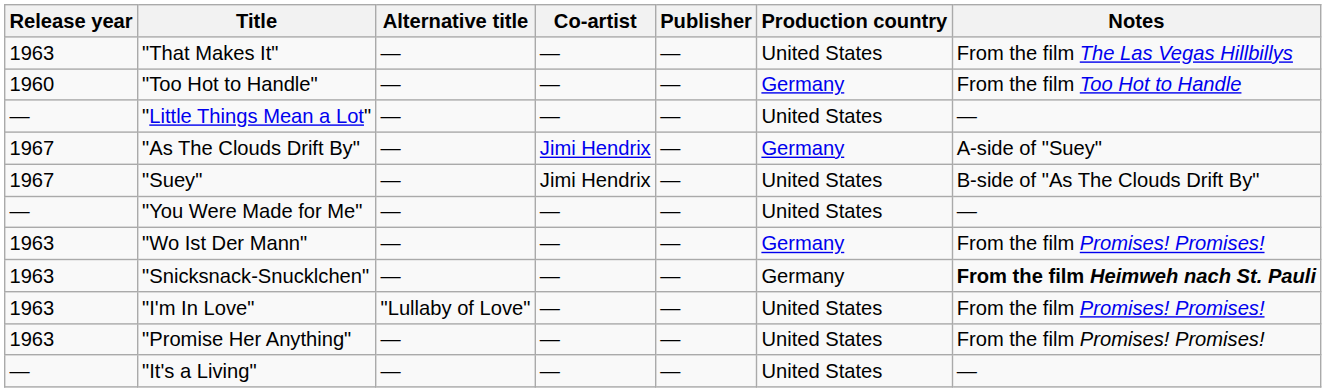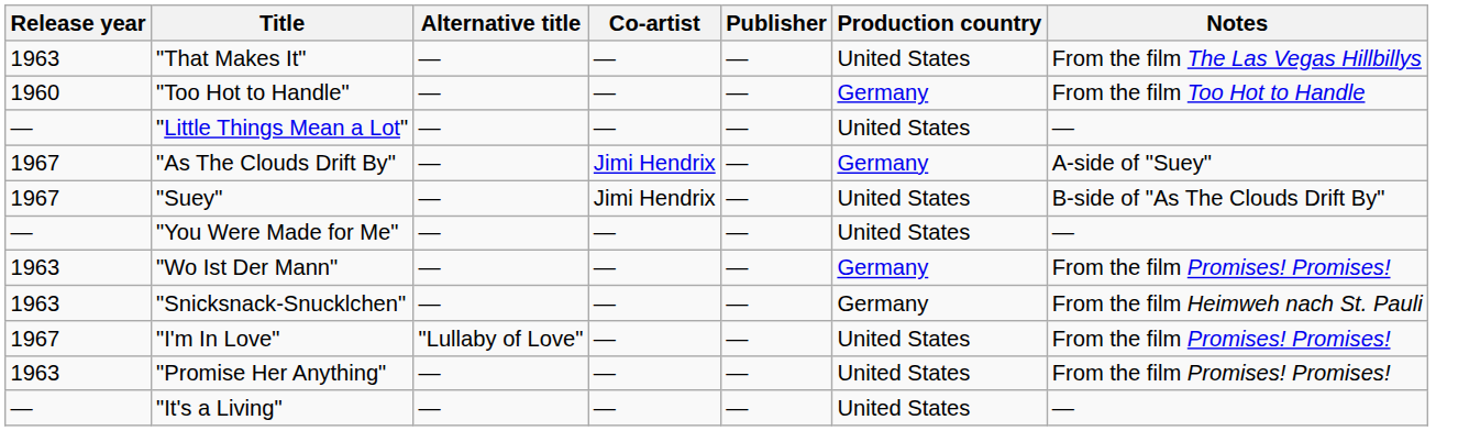"Snicksnack-Snucklchen" | Notes: bold -> normal
"I'm In Love" | Release year: 1963 -> 1967
